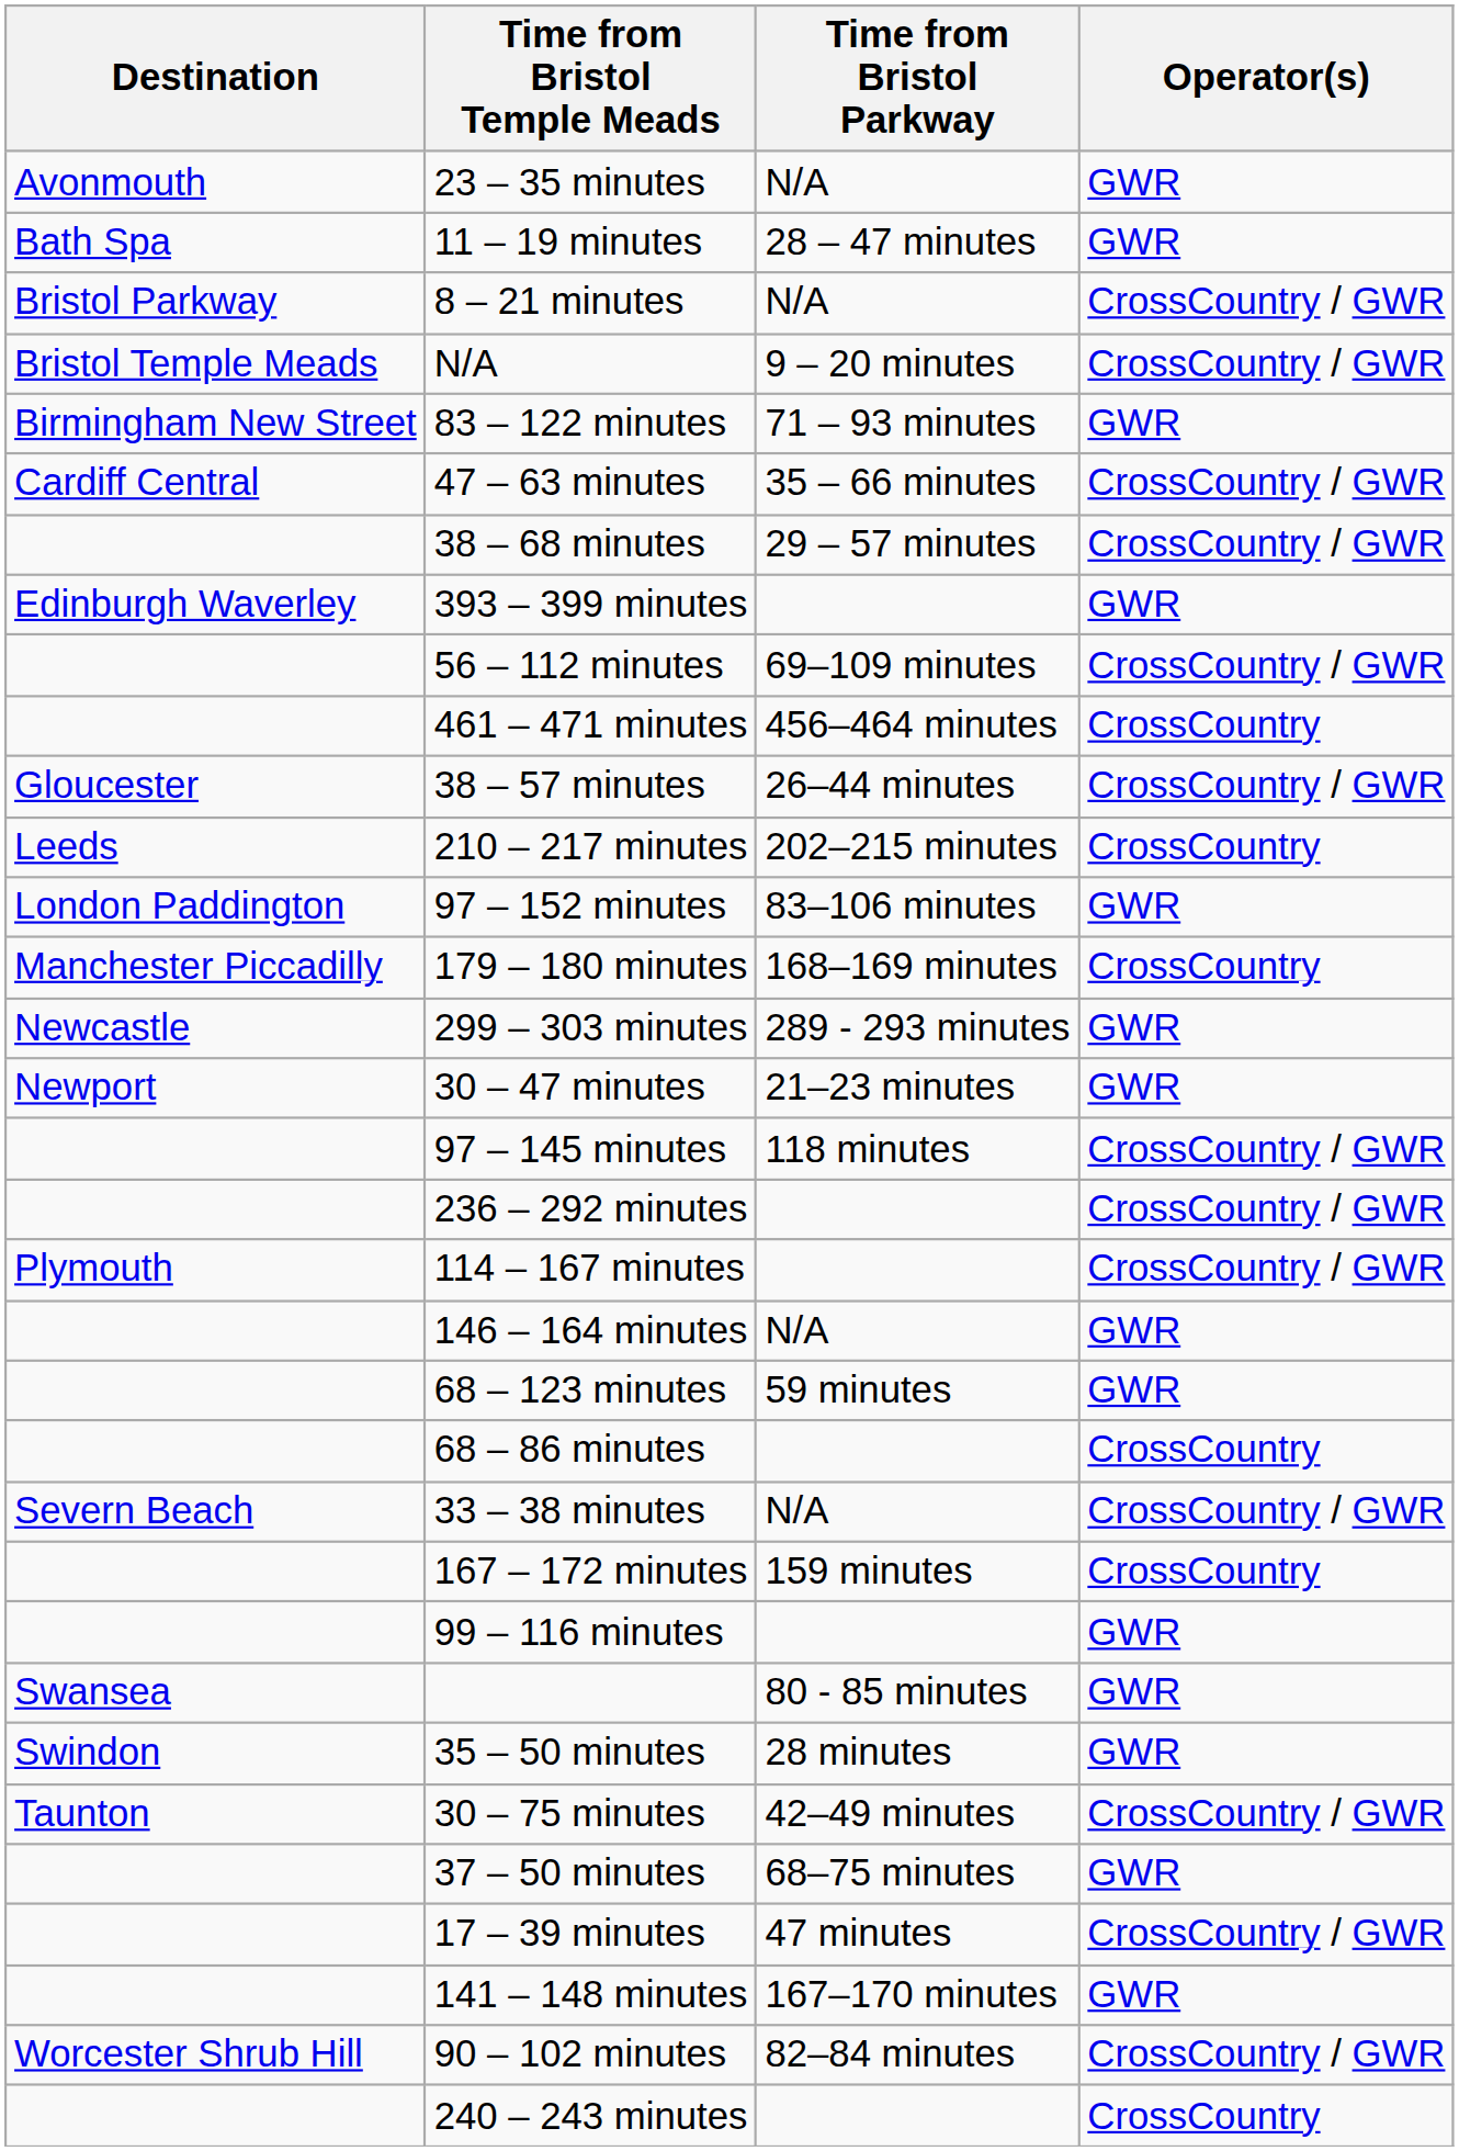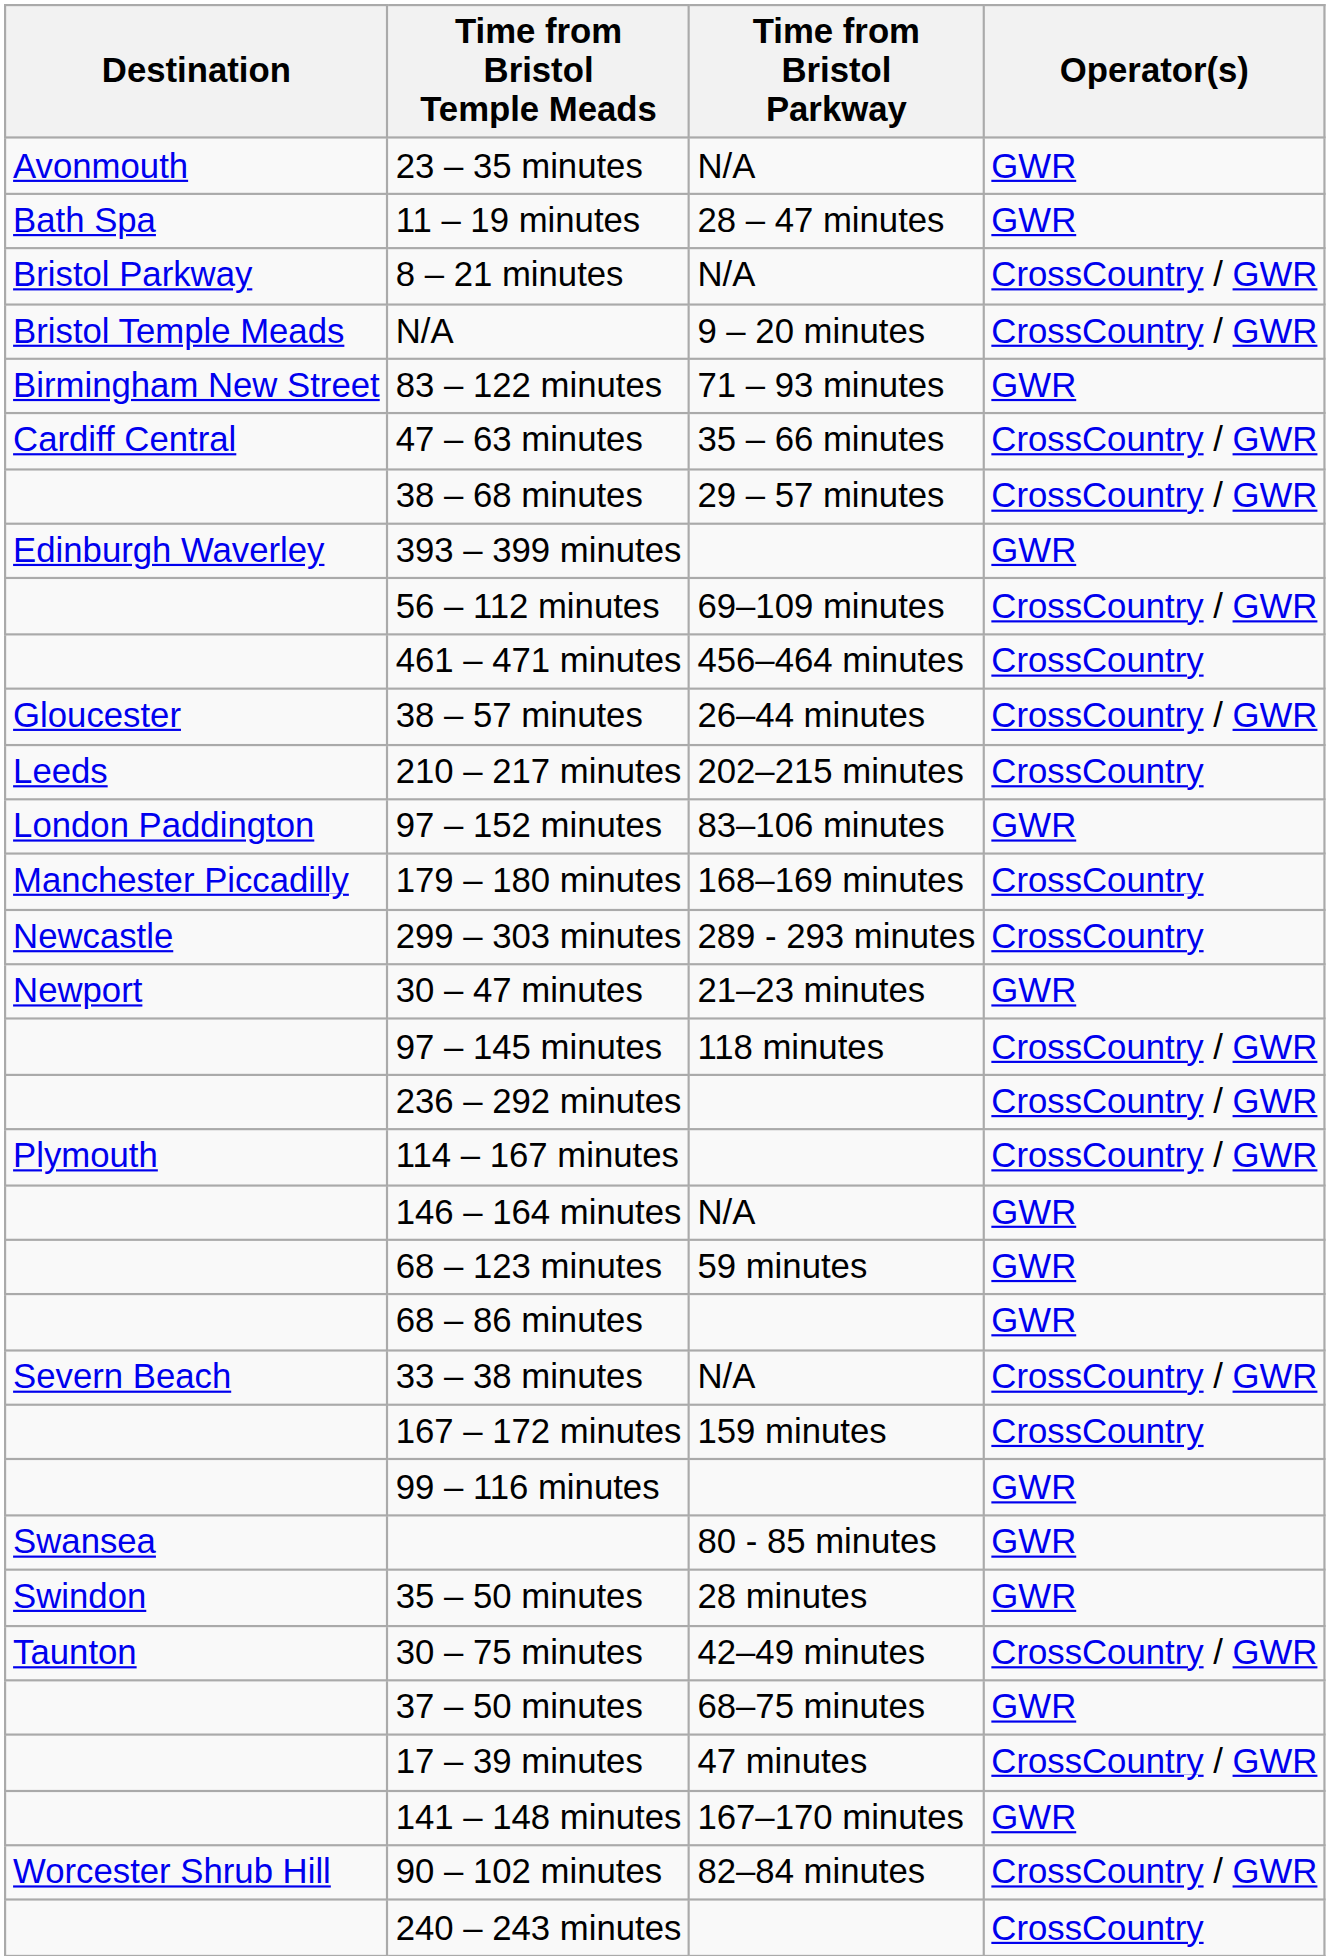299 – 303 minutes | Operator(s): GWR -> CrossCountry
68 – 86 minutes | Operator(s): CrossCountry -> GWR
